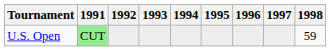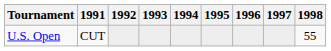U.S. Open | 1991: lightgreen background -> no background
U.S. Open | 1998: 59 -> 55
